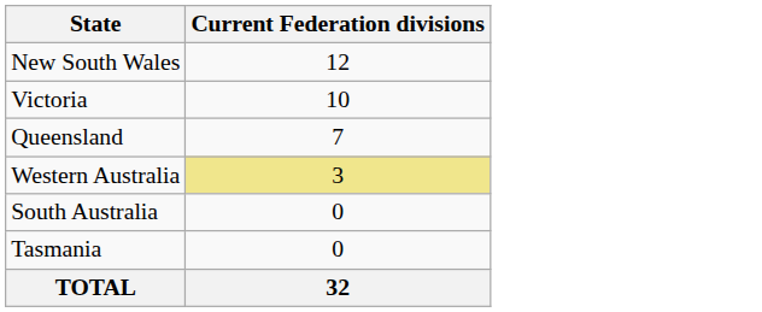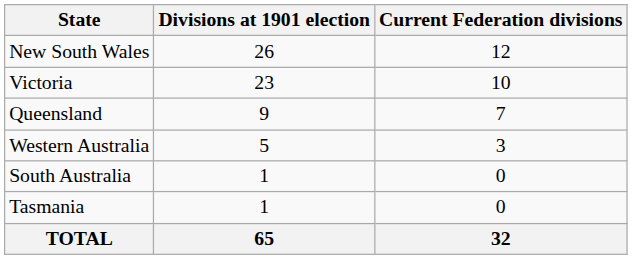+ column: Divisions at 1901 election | 26 | 23 | 9 | 5 | 1 | 1 | 65
Western Australia | Current Federation divisions: khaki background -> no background
